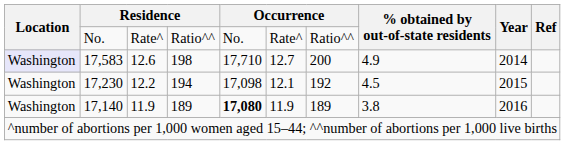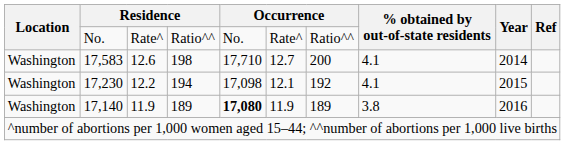17,583 | Location: lavender background -> no background
17,583 | % obtained by out-of-state residents: 4.9 -> 4.1
17,230 | % obtained by out-of-state residents: 4.5 -> 4.1
